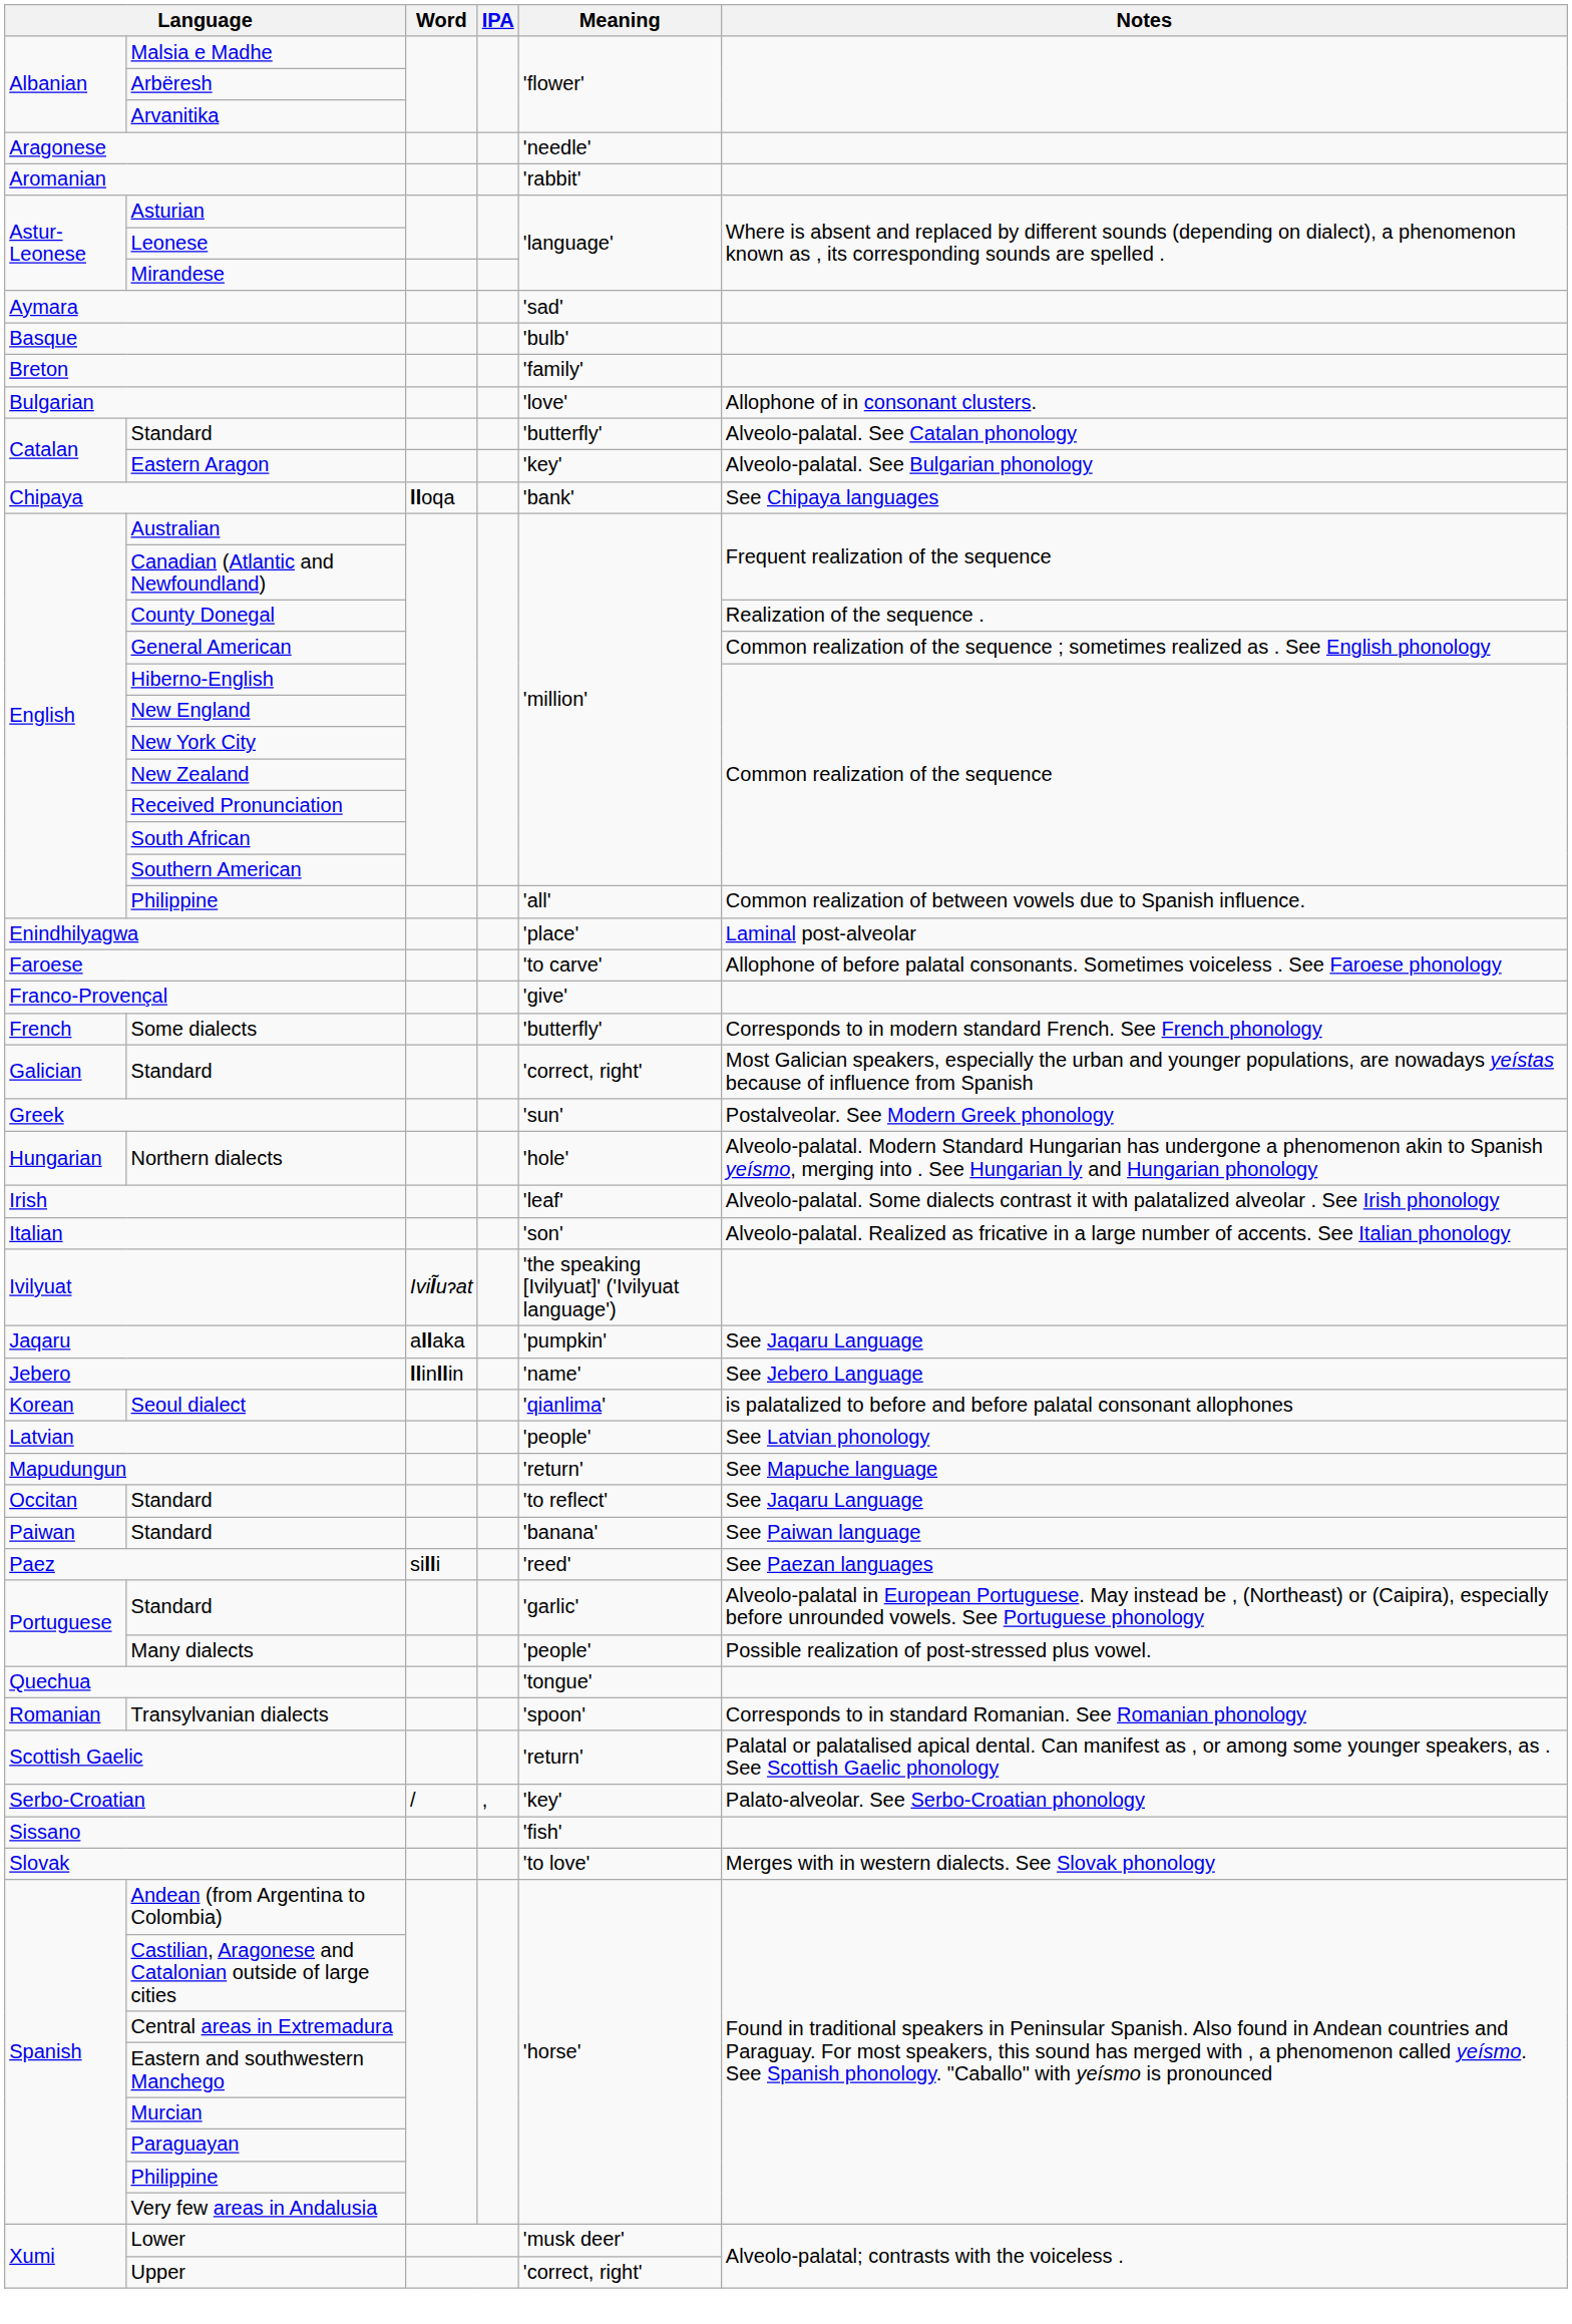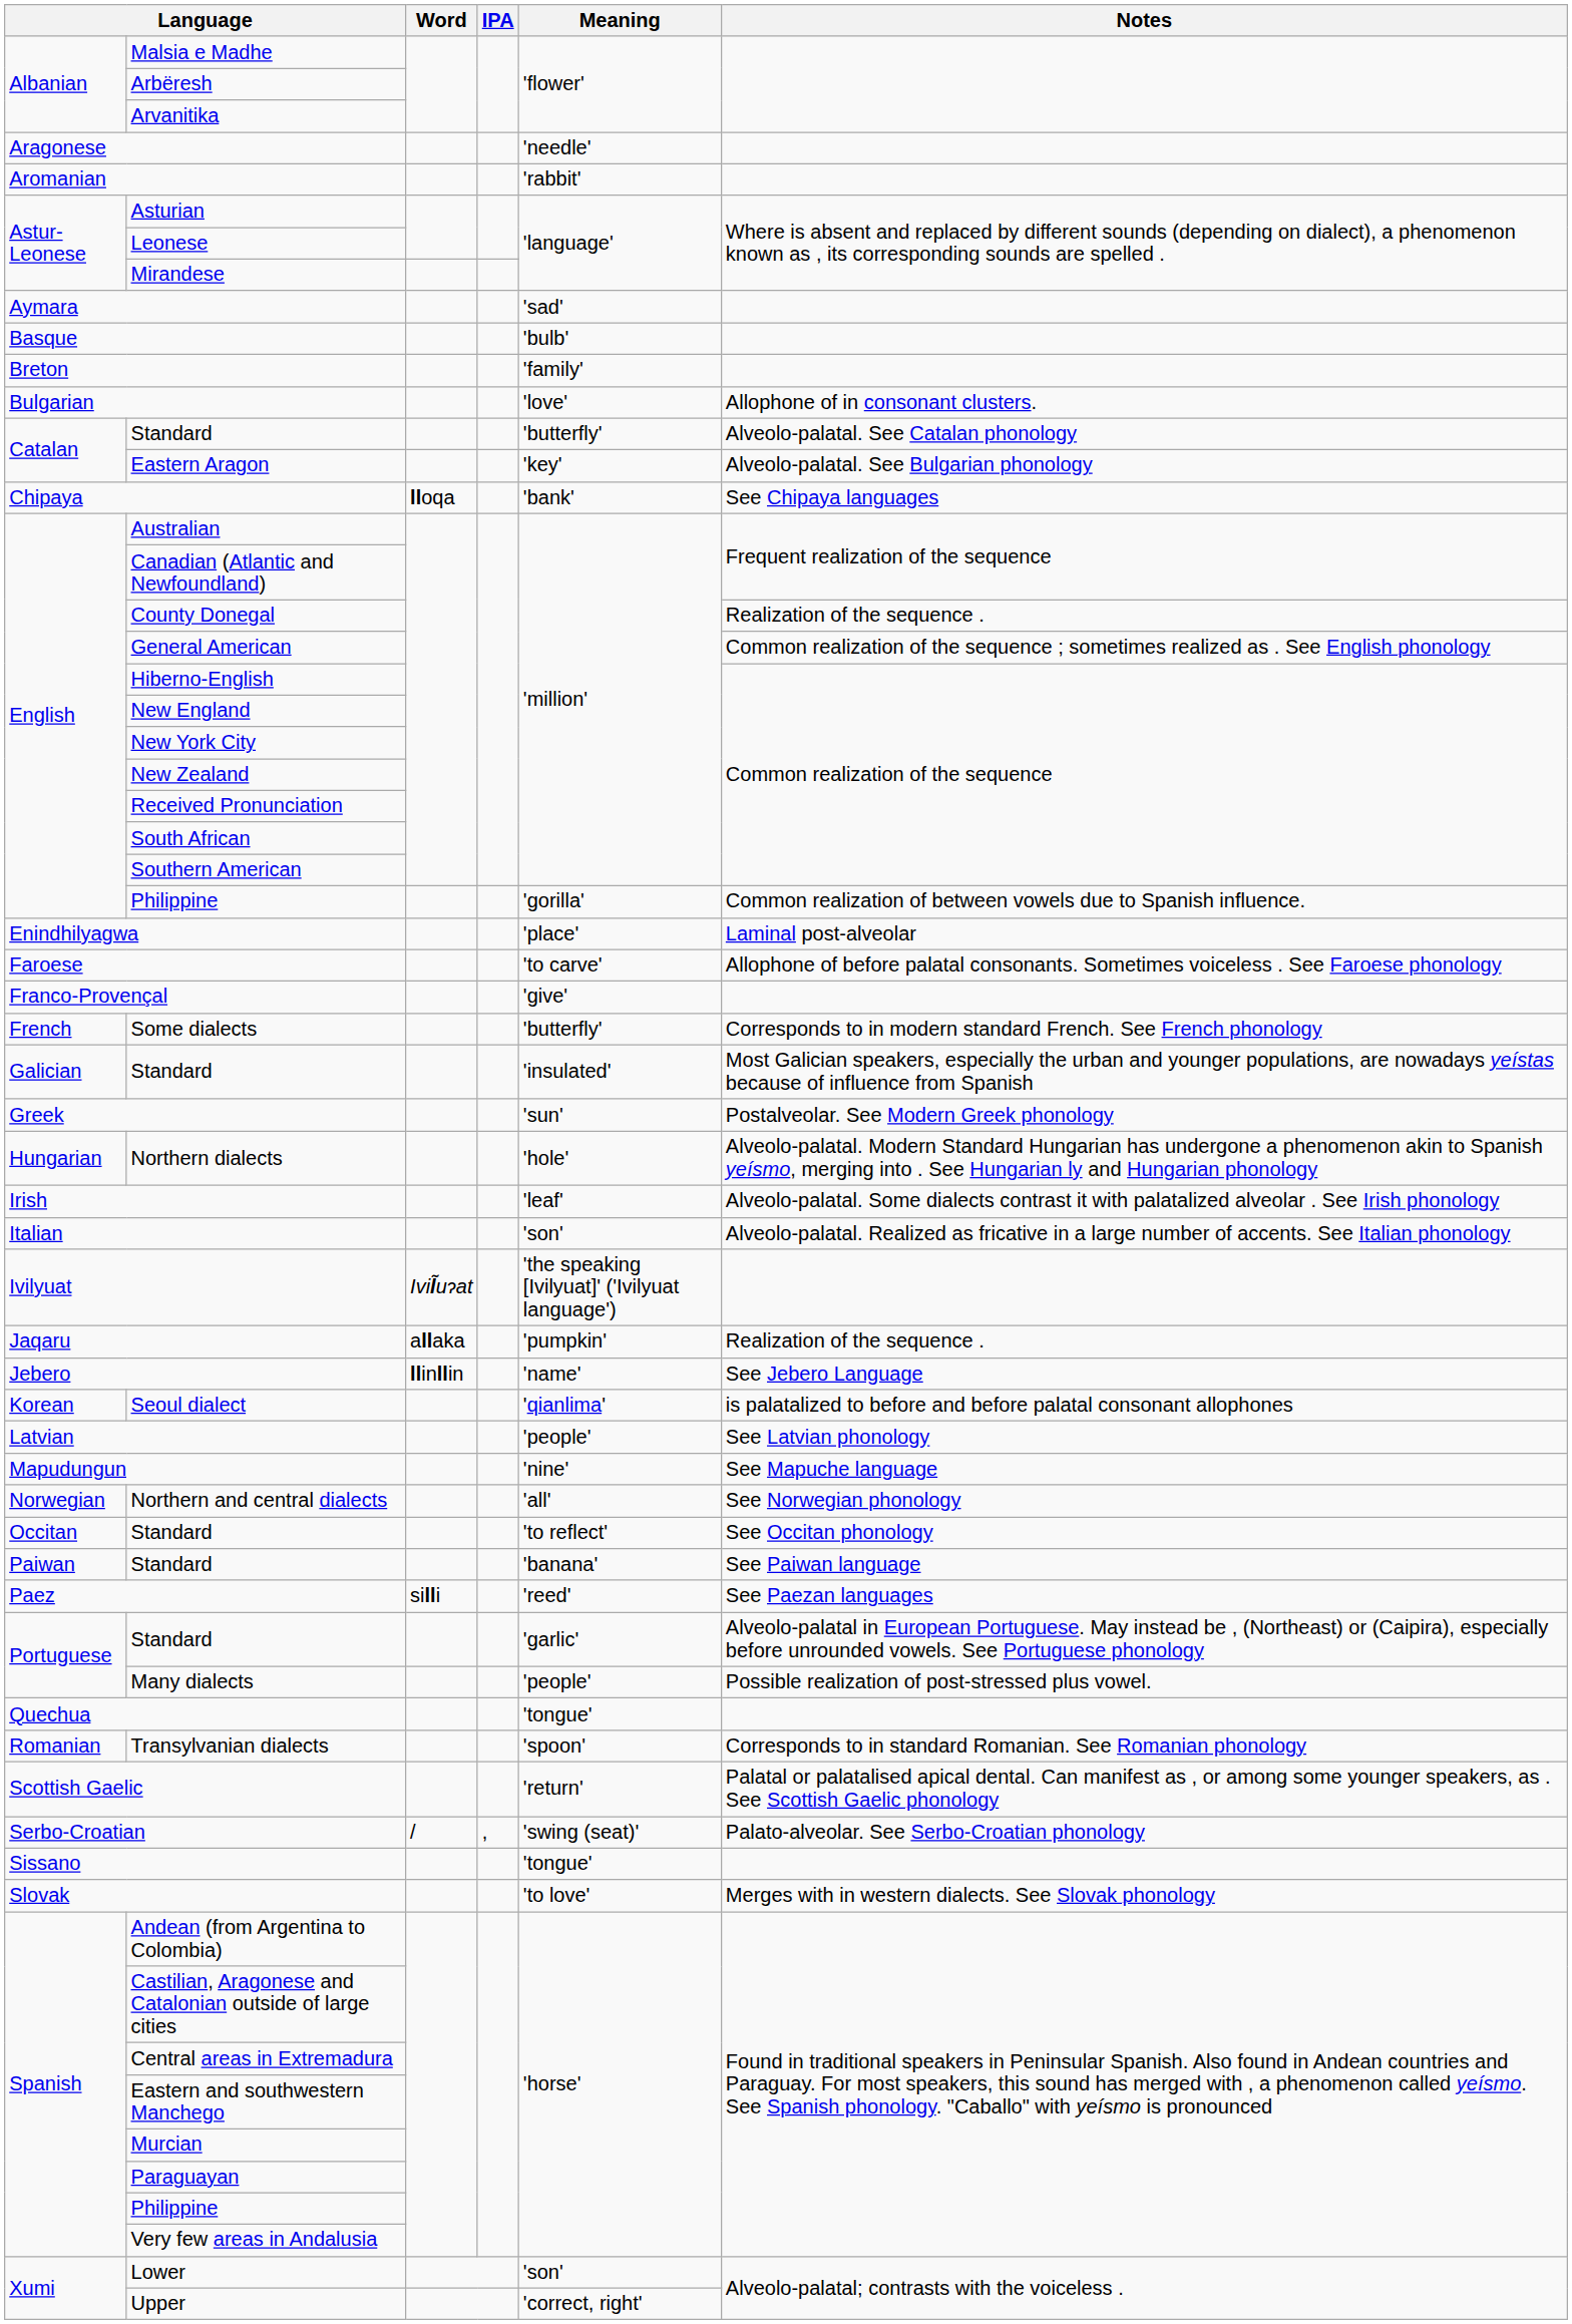English / Philippine | Meaning: 'all' -> 'gorilla'
Galician / Standard | Meaning: 'correct, right' -> 'insulated'
Jaqaru | Notes: See Jaqaru Language -> Realization of the sequence .
Mapudungun | Meaning: 'return' -> 'nine'
+ row: Norwegian | Northern and central dialects | 'all' | See Norwegian phonology
Occitan / Standard | Notes: See Jaqaru Language -> See Occitan phonology
Serbo-Croatian | Meaning: 'key' -> 'swing (seat)'
Sissano | Meaning: 'fish' -> 'tongue'
Lower | Meaning: 'musk deer' -> 'son'
